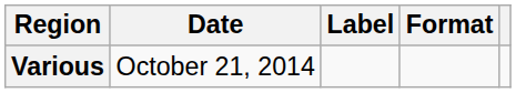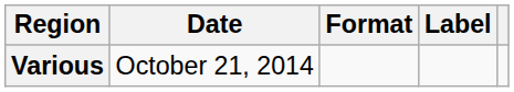columns swapped: Format <-> Label
